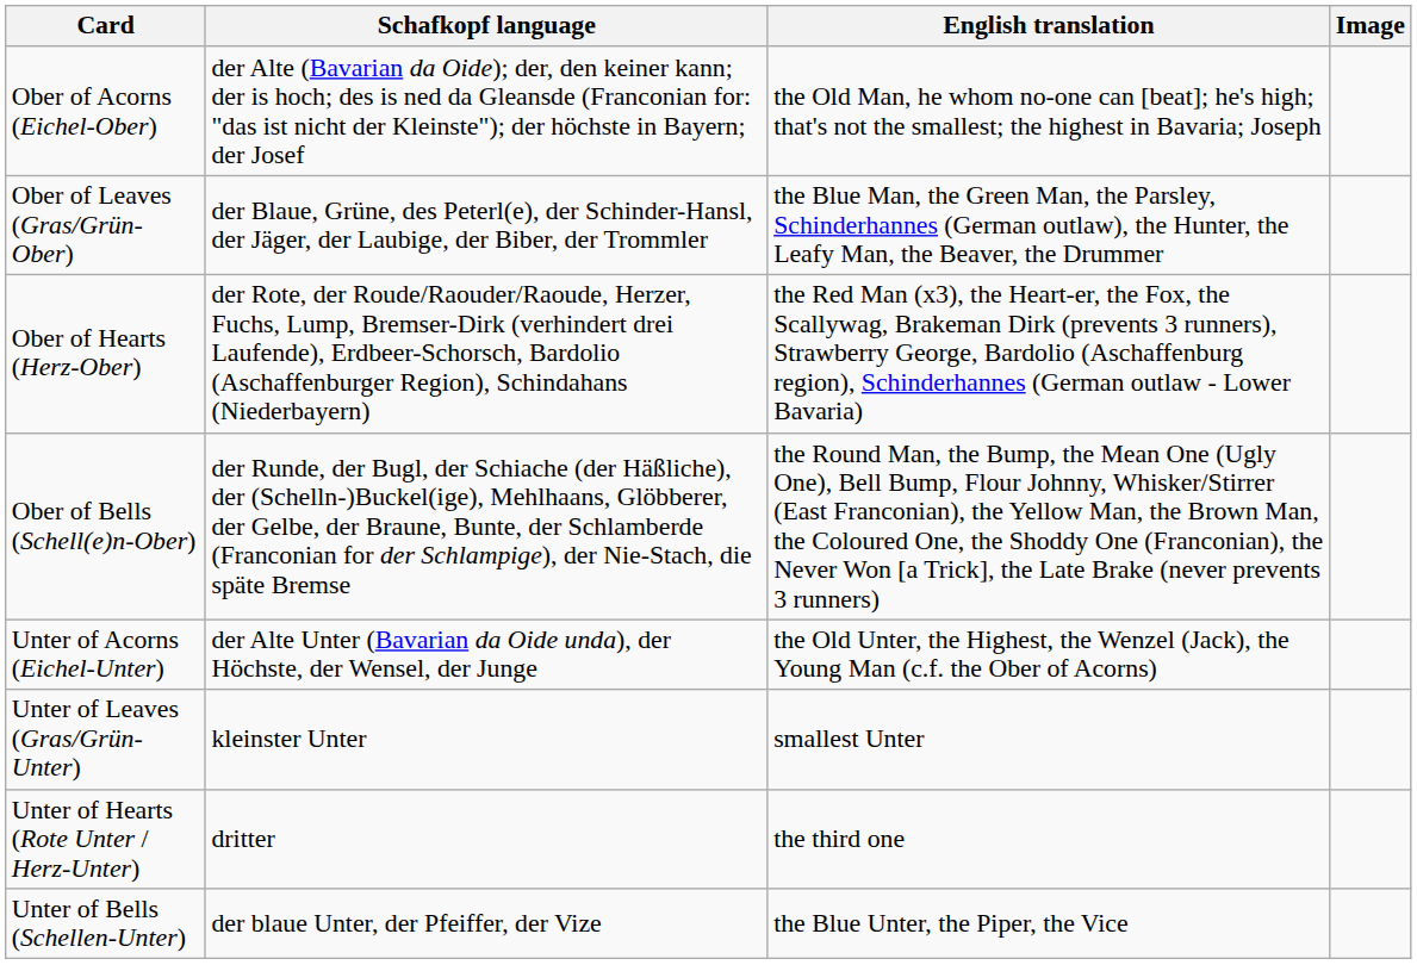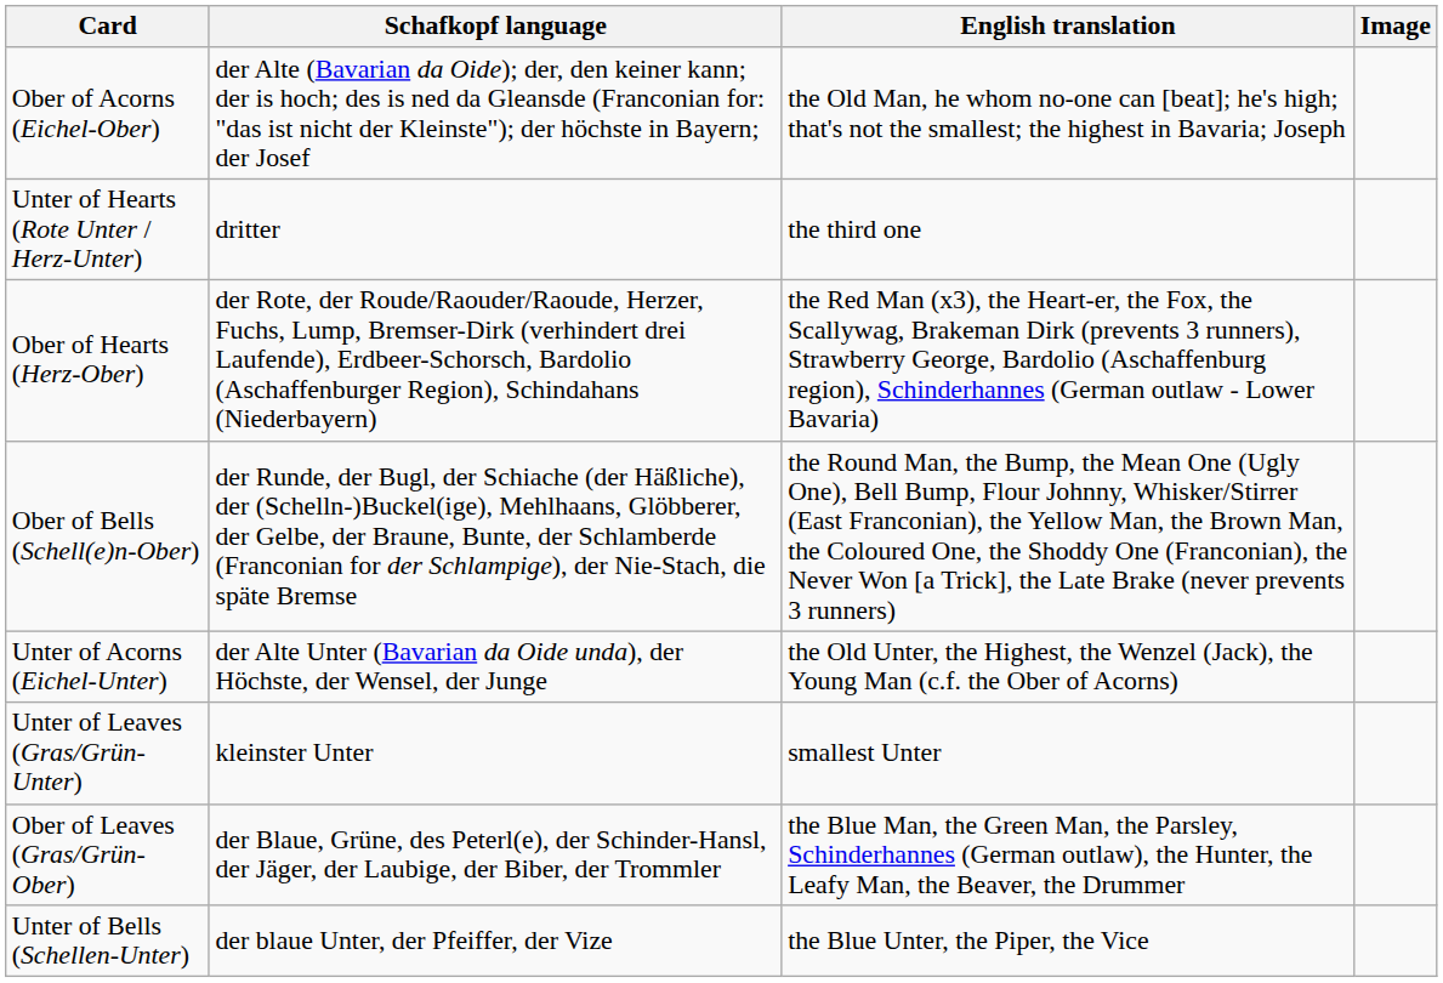rows swapped: Ober of Leaves (Gras/Grün-Ober) <-> Unter of Hearts (Rote Unter / Herz-Unter)
